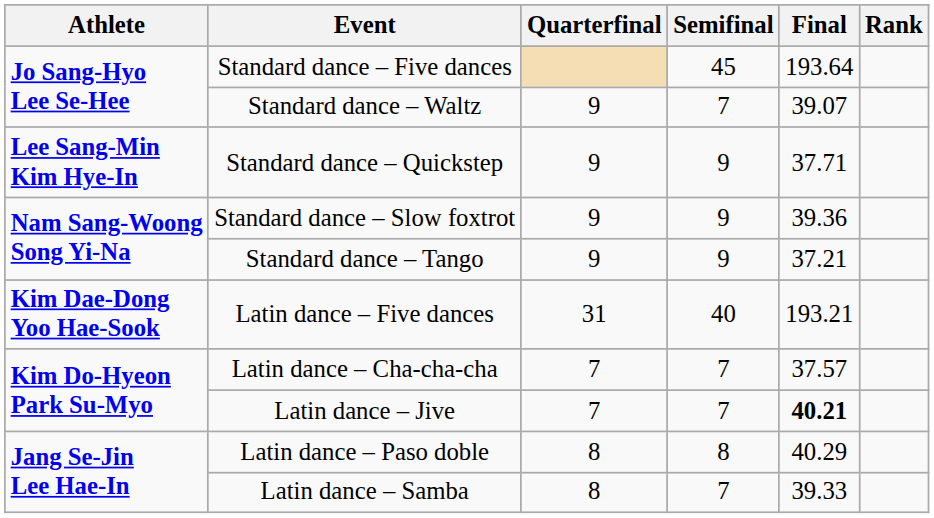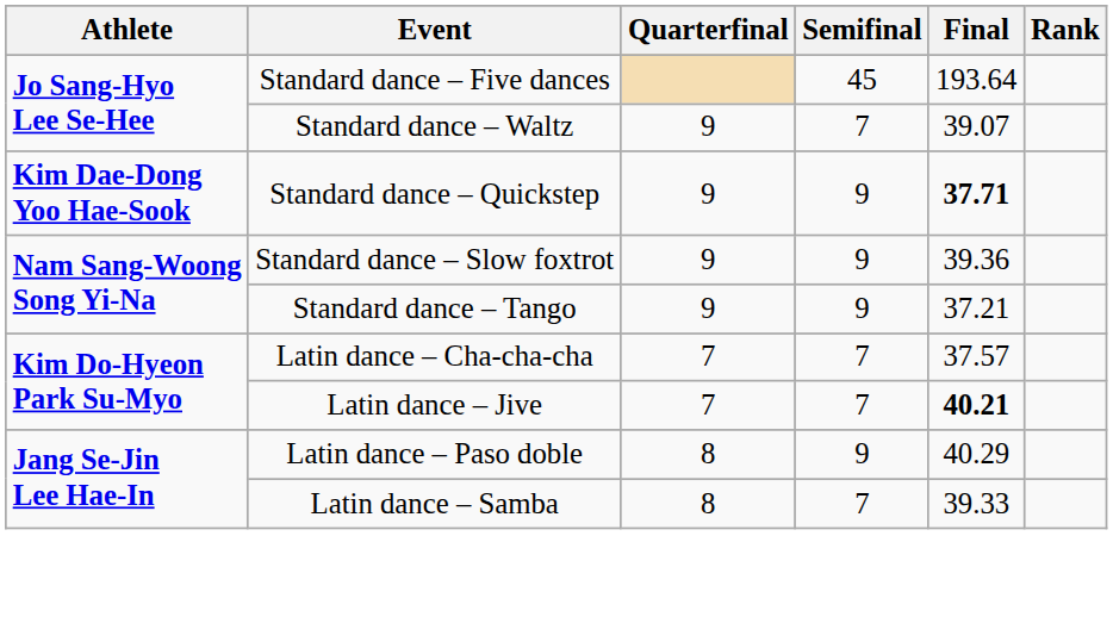Standard dance – Quickstep | Athlete: Lee Sang-Min Kim Hye-In -> Kim Dae-Dong Yoo Hae-Sook
Standard dance – Quickstep | Final: normal -> bold
- row: Kim Dae-Dong Yoo Hae-Sook | Latin dance – Five dances | 31 | 40 | 193.21
Latin dance – Paso doble | Semifinal: 8 -> 9
